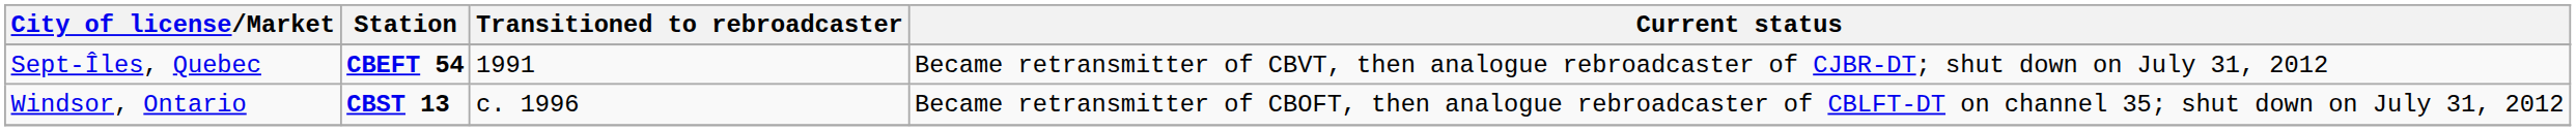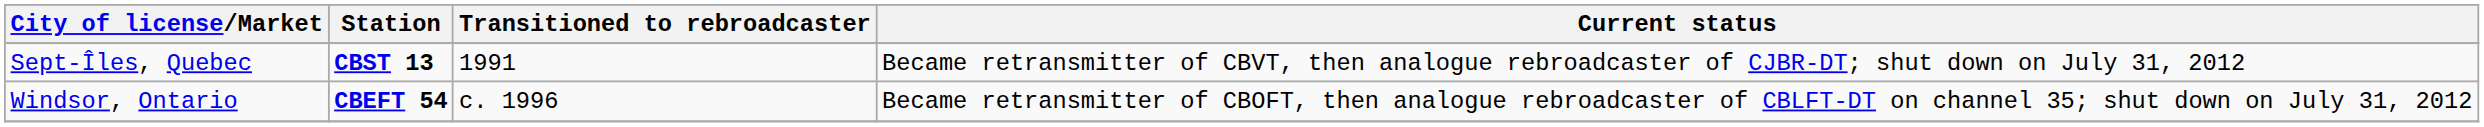Sept-Îles, Quebec | Station: CBEFT 54 -> CBST 13
Windsor, Ontario | Station: CBST 13 -> CBEFT 54
